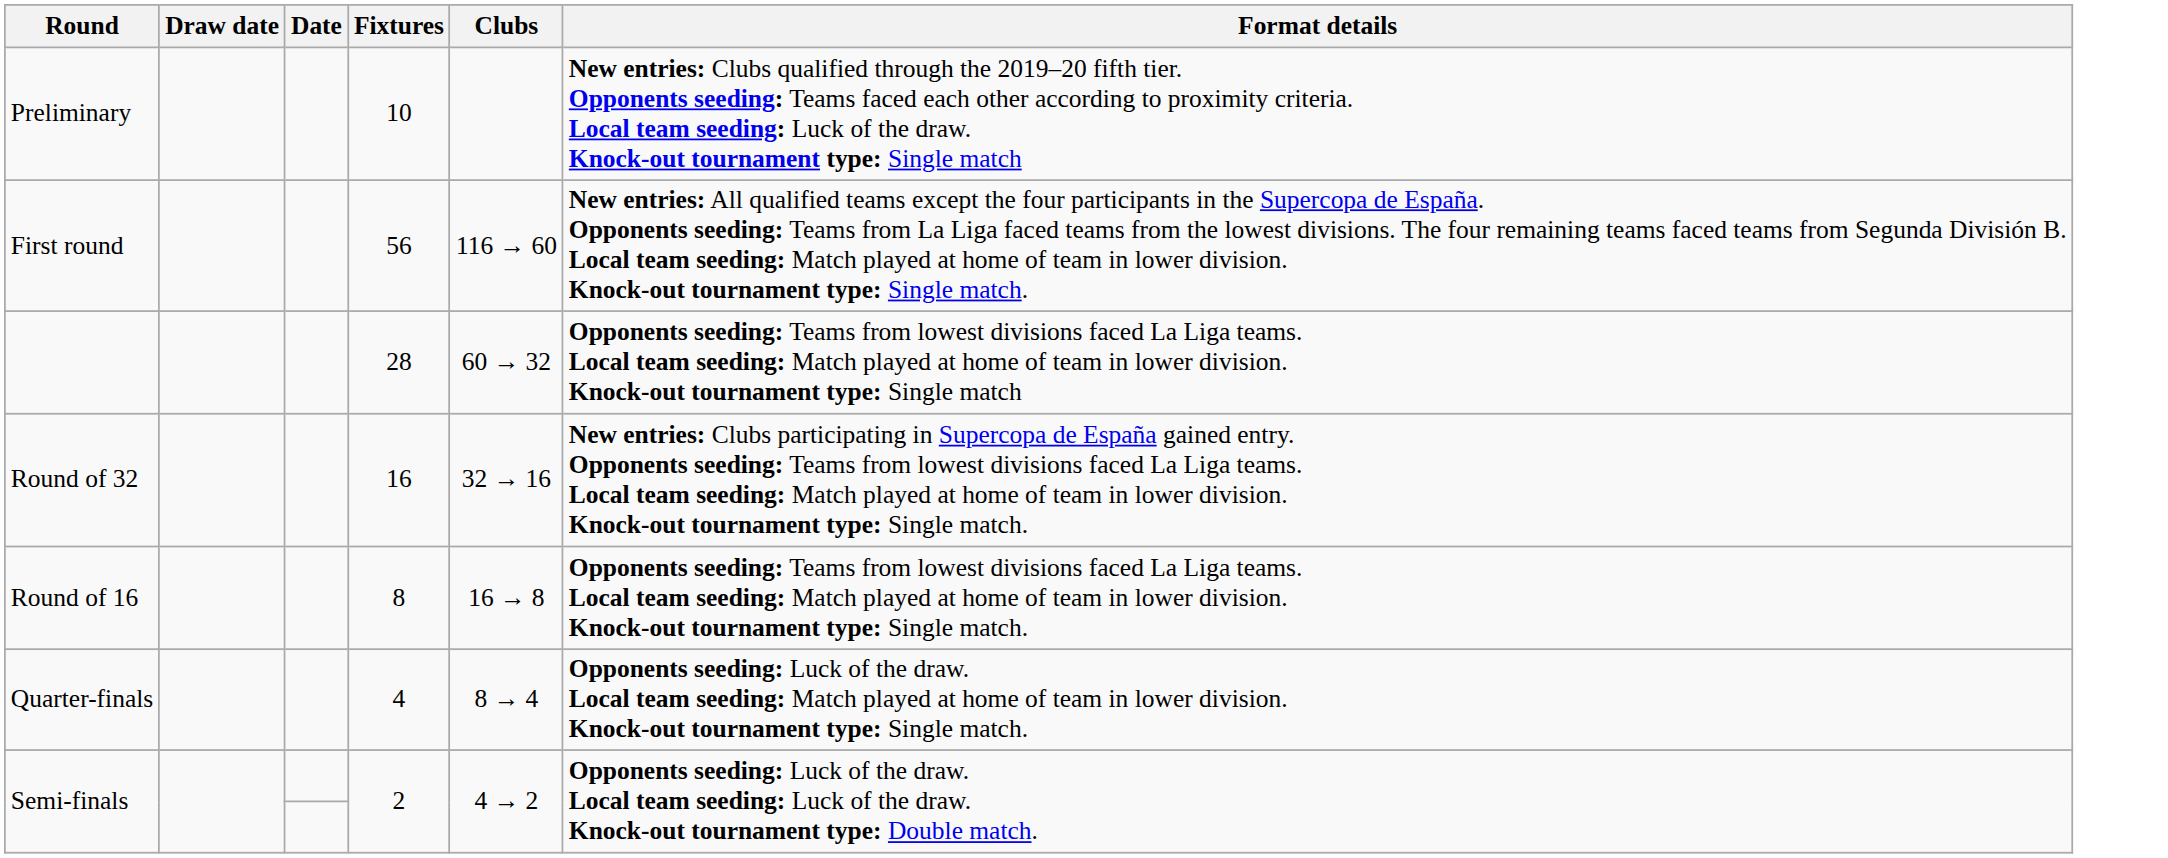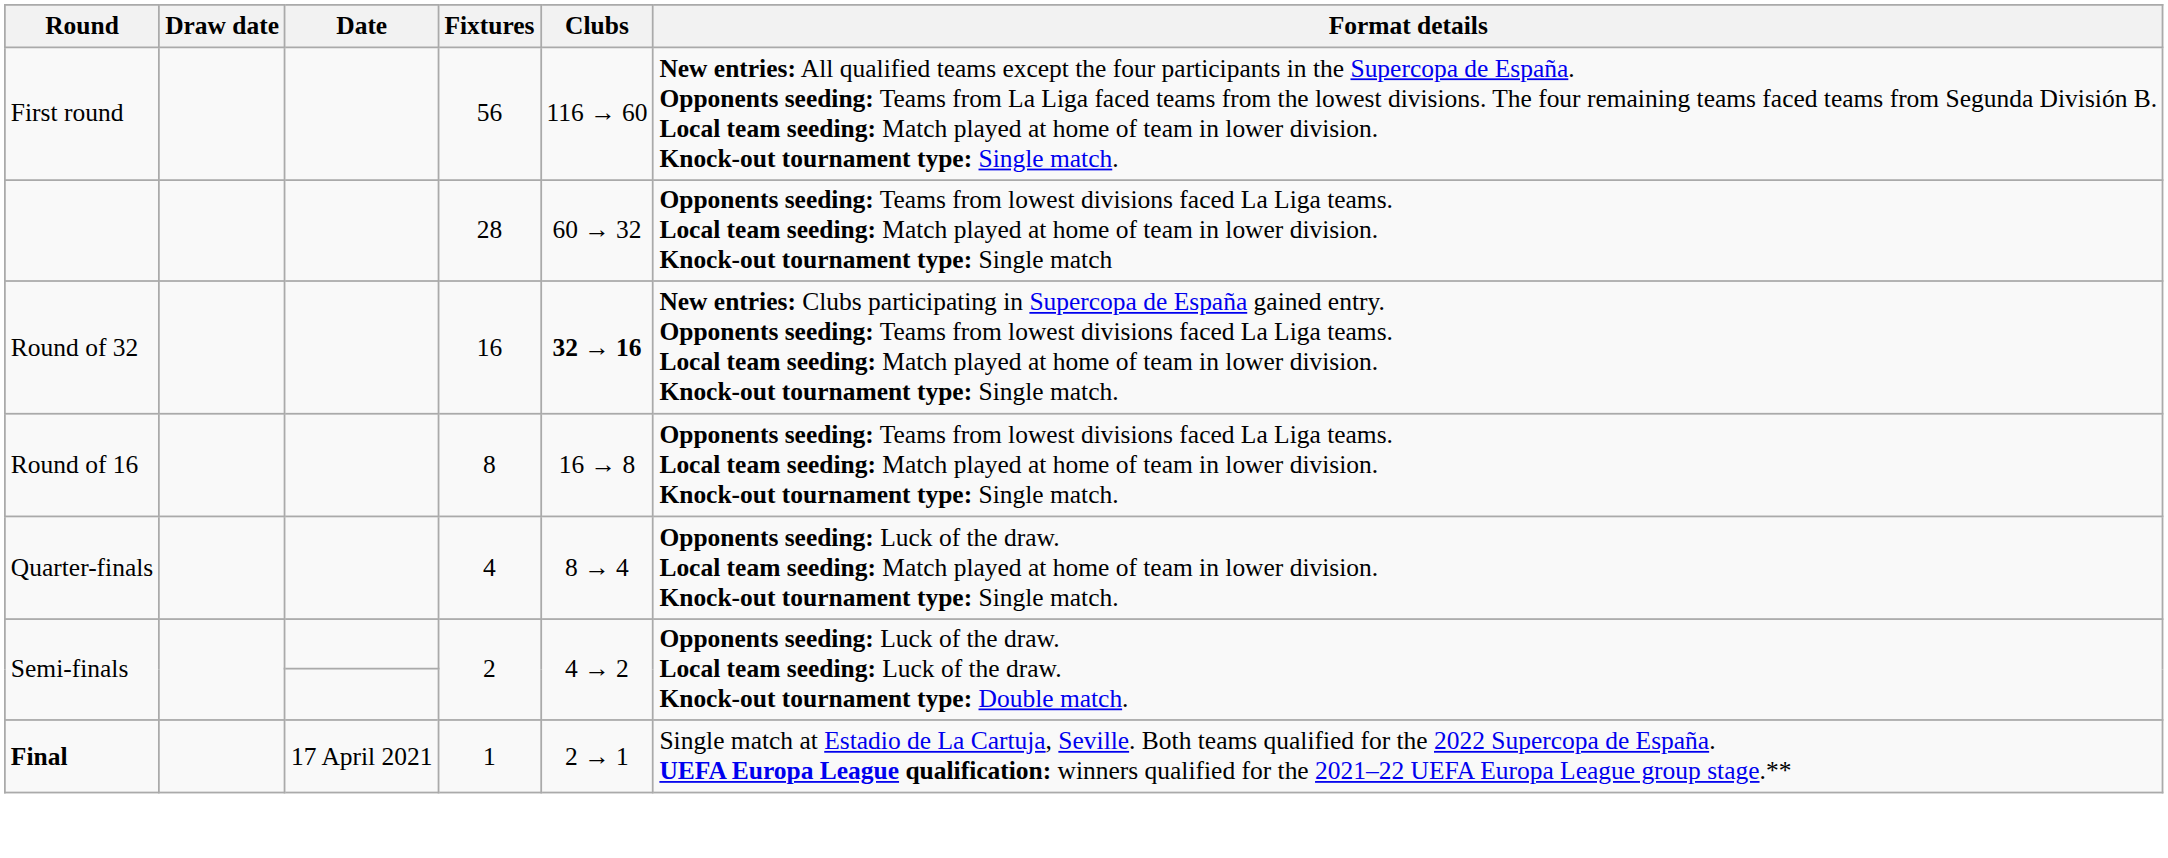- row: Preliminary | 10 | New entries: Clubs qualified through the 2019–20 fifth tier. Opponents seeding: Teams faced each other according to proximity criteria. Local team seeding: Luck of the draw. Knock-out tournament type: Single match
Round of 32 | Clubs: normal -> bold
+ row: Final | 17 April 2021 | 1 | 2 → 1 | Single match at Estadio de La Cartuja, Seville. Both teams qualified for the 2022 Supercopa de España. UEFA Europa League qualification: winners qualified for the 2021–22 UEFA Europa League group stage.**
